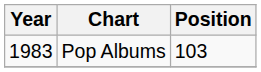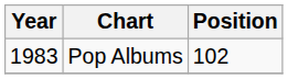Pop Albums | Position: 103 -> 102
